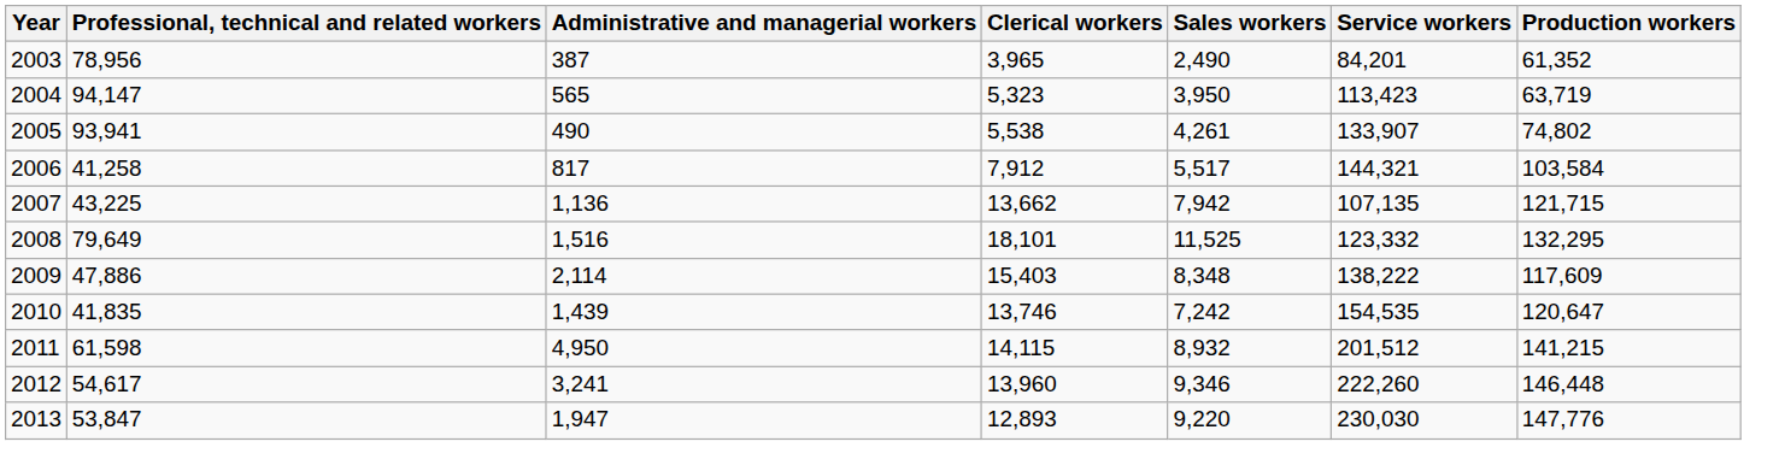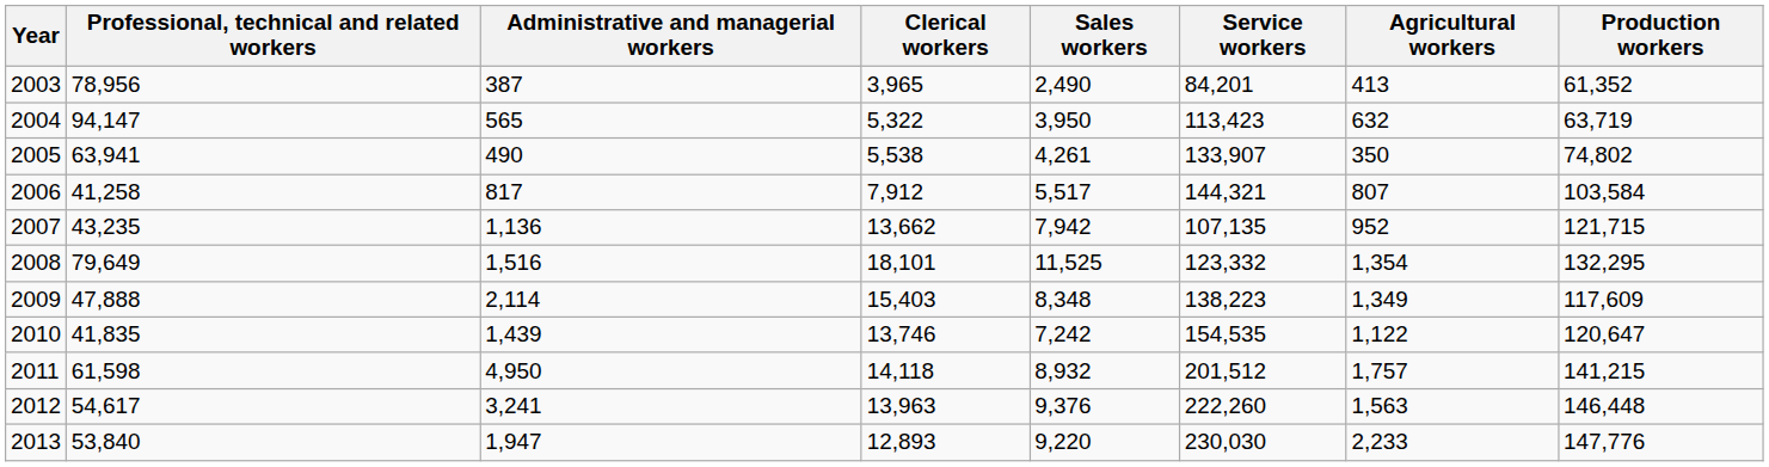+ column: Agricultural workers | 413 | 632 | 350 | 807 | 952 | 1,354 | 1,349 | 1,122 | 1,757 | 1,563 | 2,233
2004 | Clerical workers: 5,323 -> 5,322
2005 | Professional, technical and related workers: 93,941 -> 63,941
2007 | Professional, technical and related workers: 43,225 -> 43,235
2009 | Professional, technical and related workers: 47,886 -> 47,888
2009 | Service workers: 138,222 -> 138,223
2011 | Clerical workers: 14,115 -> 14,118
2012 | Clerical workers: 13,960 -> 13,963
2012 | Sales workers: 9,346 -> 9,376
2013 | Professional, technical and related workers: 53,847 -> 53,840
